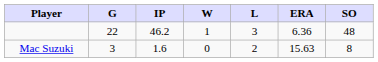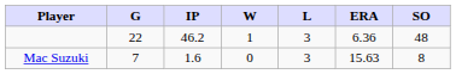Mac Suzuki | G: 3 -> 7
Mac Suzuki | L: 2 -> 3
